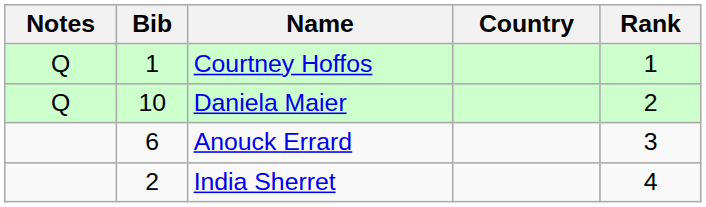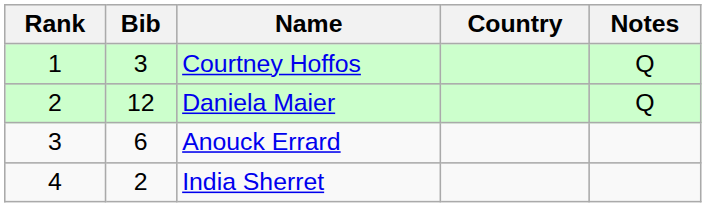columns swapped: Rank <-> Notes
Courtney Hoffos | Bib: 1 -> 3
Daniela Maier | Bib: 10 -> 12
